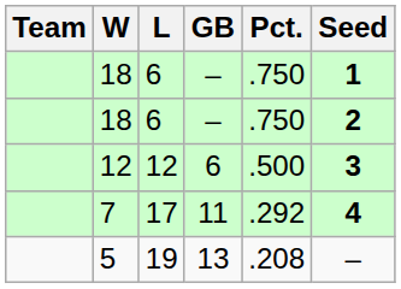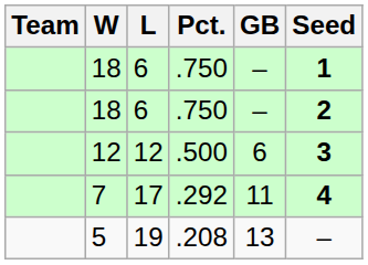columns swapped: Pct. <-> GB
